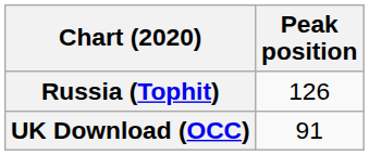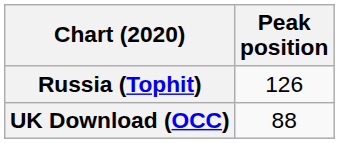UK Download (OCC) | Peak position: 91 -> 88
